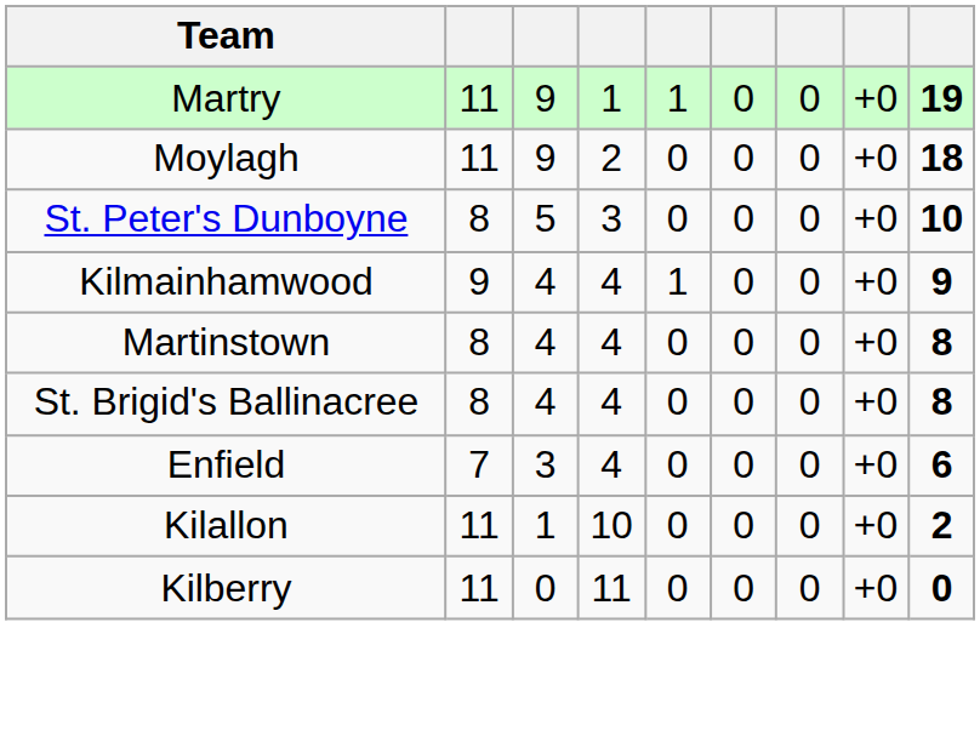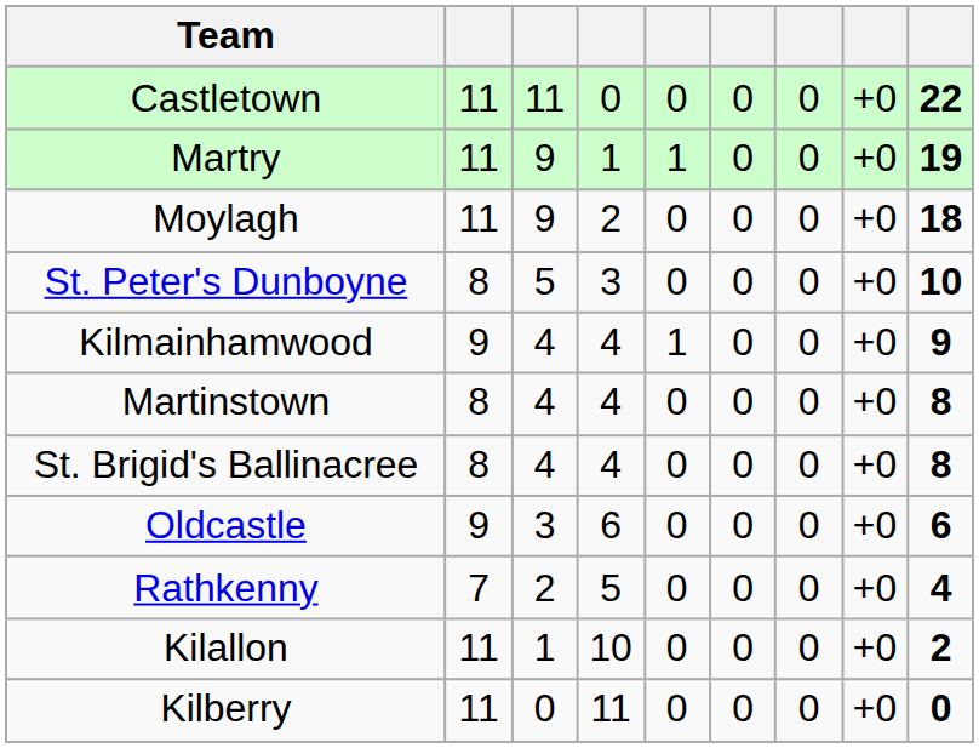+ row: Castletown | 11 | 11 | 0 | 0 | 0 | 0 | +0 | 22
- row: Enfield | 7 | 3 | 4 | 0 | 0 | 0 | +0 | 6
+ row: Oldcastle | 9 | 3 | 6 | 0 | 0 | 0 | +0 | 6
+ row: Rathkenny | 7 | 2 | 5 | 0 | 0 | 0 | +0 | 4
